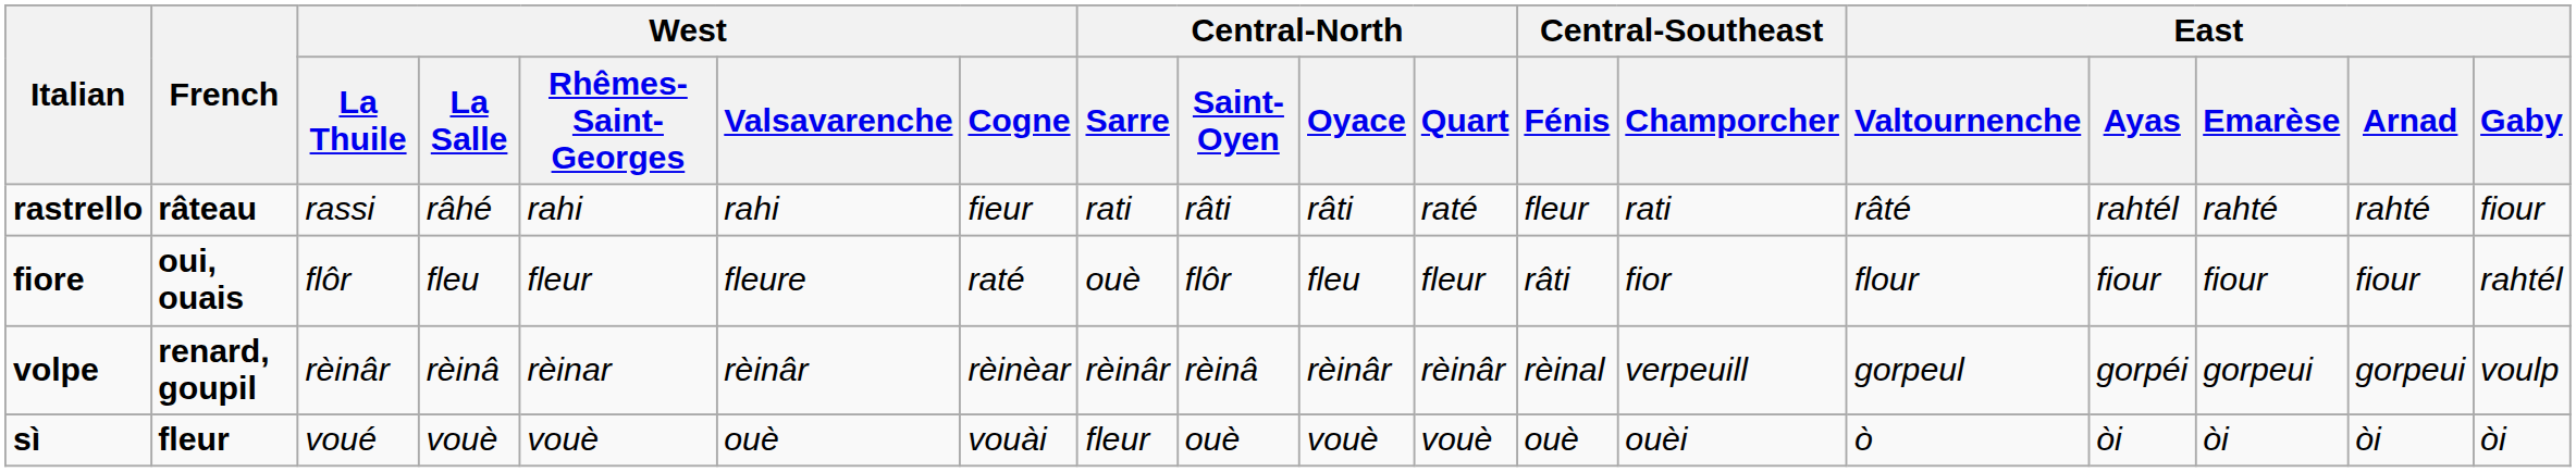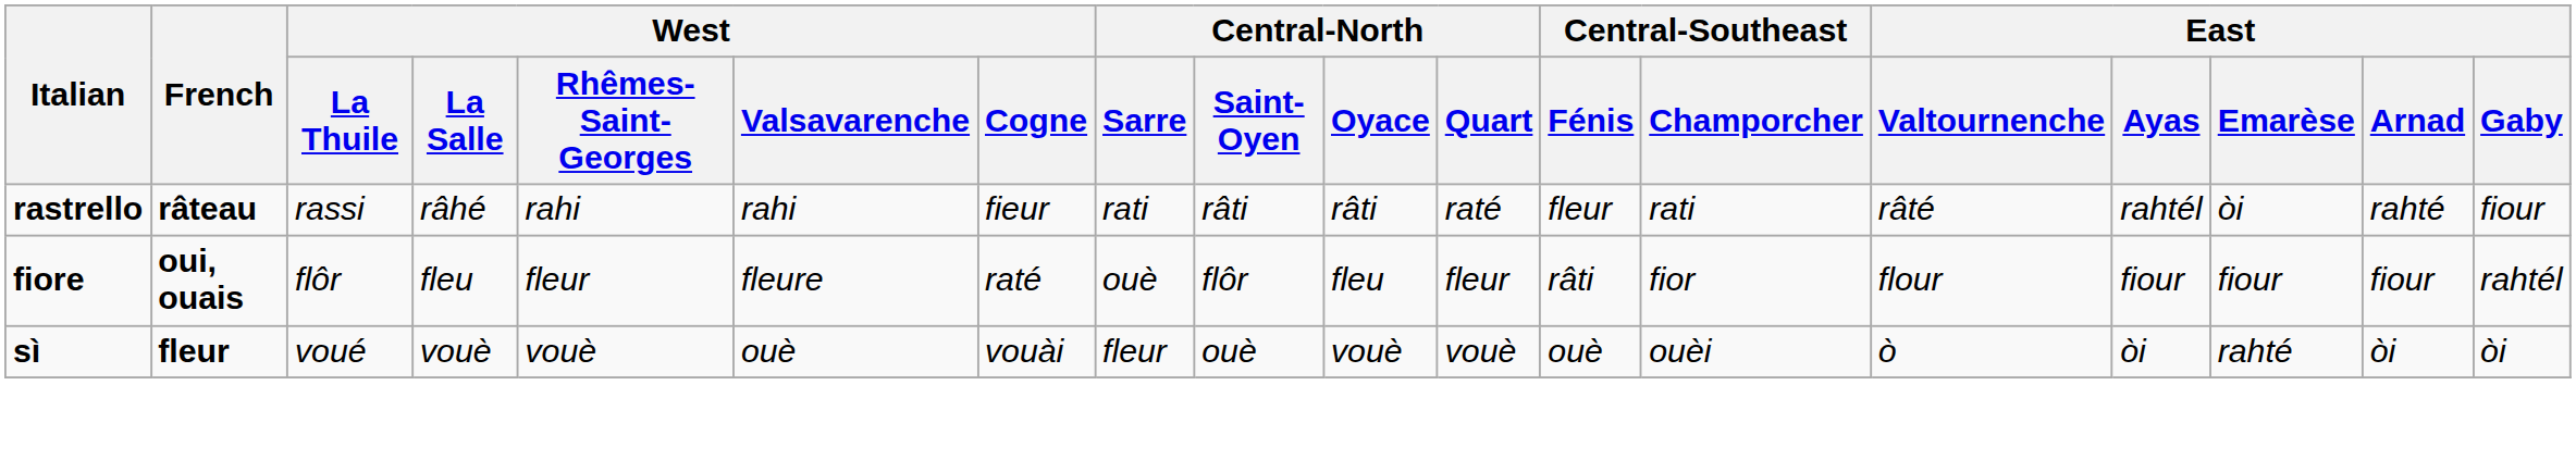rastrello | East / Emarèse: rahté -> òi
- row: volpe | renard, goupil | rèinâr | rèinâ | rèinar | rèinâr | rèinèar | rèinâr | rèinâ | rèinâr | rèinâr | rèinal | verpeuill | gorpeul | gorpéi | gorpeui | gorpeui | voulp
sì | East / Emarèse: òi -> rahté
